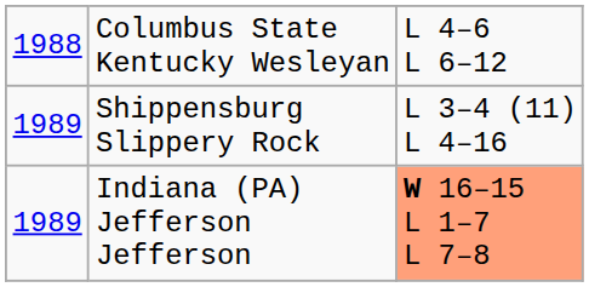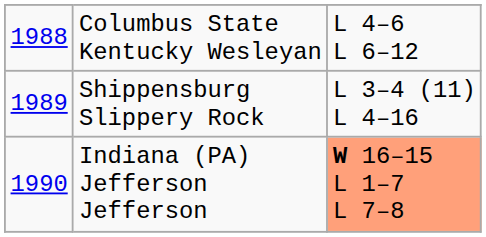Indiana (PA) Jefferson Jefferson | column 1: 1989 -> 1990
